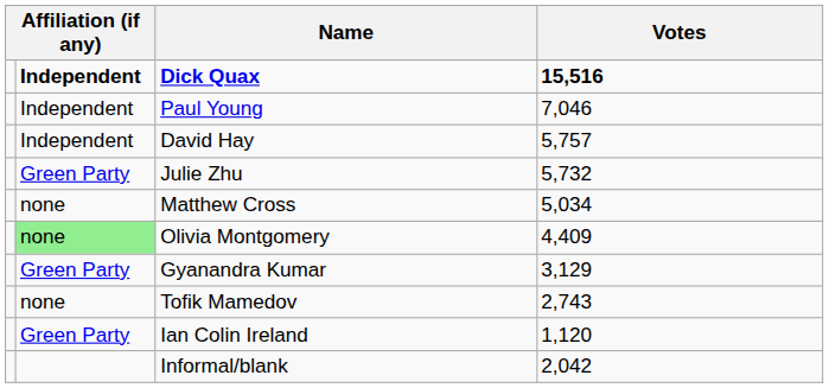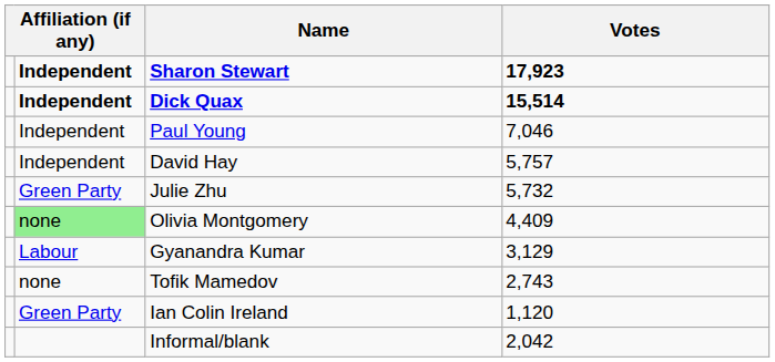+ row: Independent | Sharon Stewart | 17,923
Dick Quax | Votes: 15,516 -> 15,514
- row: none | Matthew Cross | 5,034
Gyanandra Kumar | column 2: Green Party -> Labour
